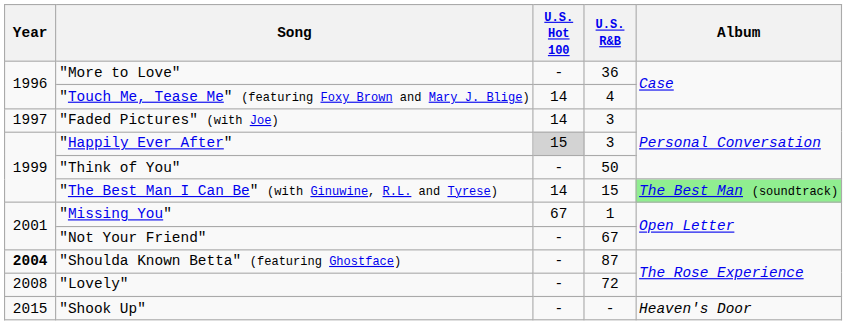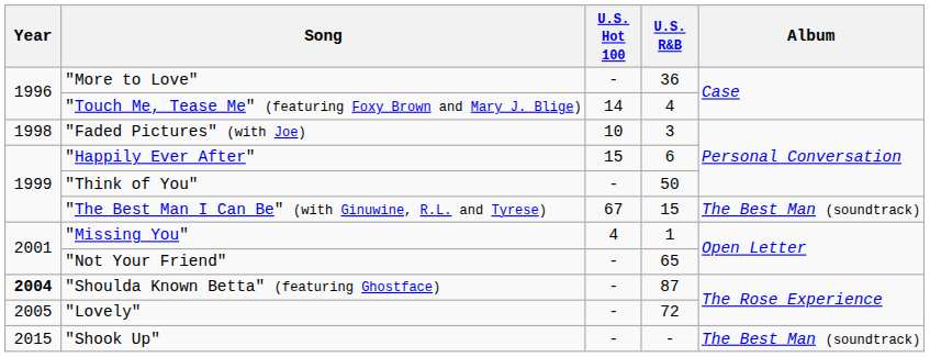"Faded Pictures" (with Joe) | Year: 1997 -> 1998
"Faded Pictures" (with Joe) | U.S. Hot 100: 14 -> 10
"Happily Ever After" | U.S. Hot 100: lightgrey background -> no background
"Happily Ever After" | U.S. R&B: 3 -> 6
"The Best Man I Can Be" (with Ginuwine, R.L. and Tyrese) | U.S. Hot 100: 14 -> 67
"The Best Man I Can Be" (with Ginuwine, R.L. and Tyrese) | Album: lightgreen background -> no background
"Missing You" | U.S. Hot 100: 67 -> 4
"Not Your Friend" | U.S. R&B: 67 -> 65
"Lovely" | Year: 2008 -> 2005
"Shook Up" | Album: Heaven's Door -> The Best Man (soundtrack)
